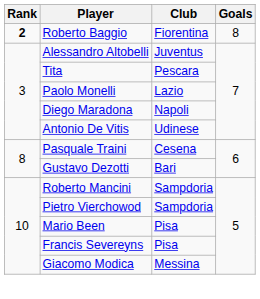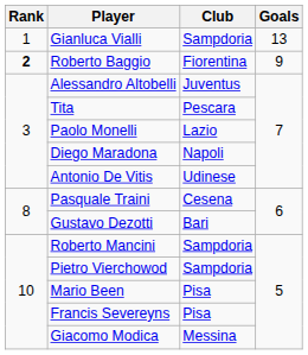+ row: 1 | Gianluca Vialli | Sampdoria | 13
Roberto Baggio | Goals: 8 -> 9
